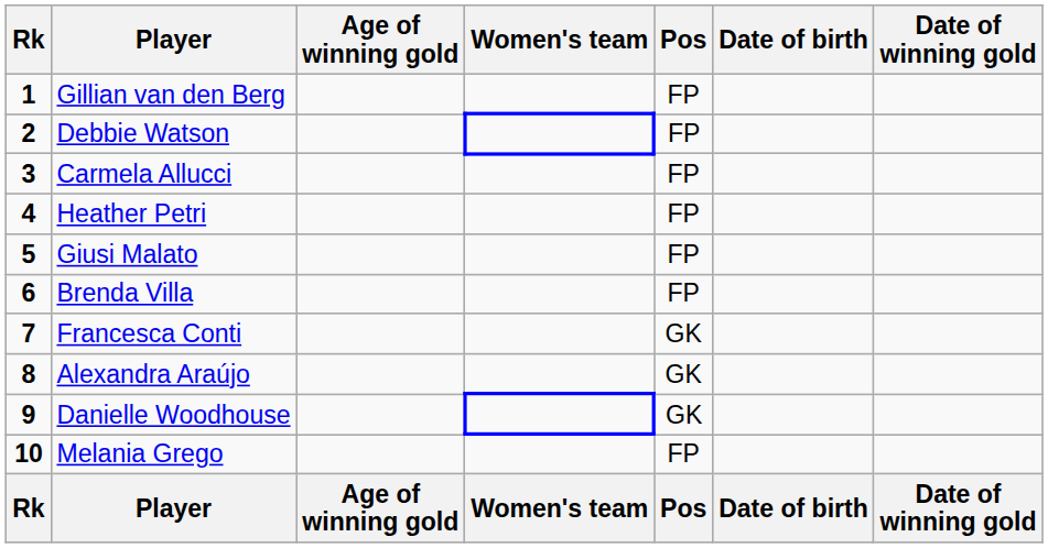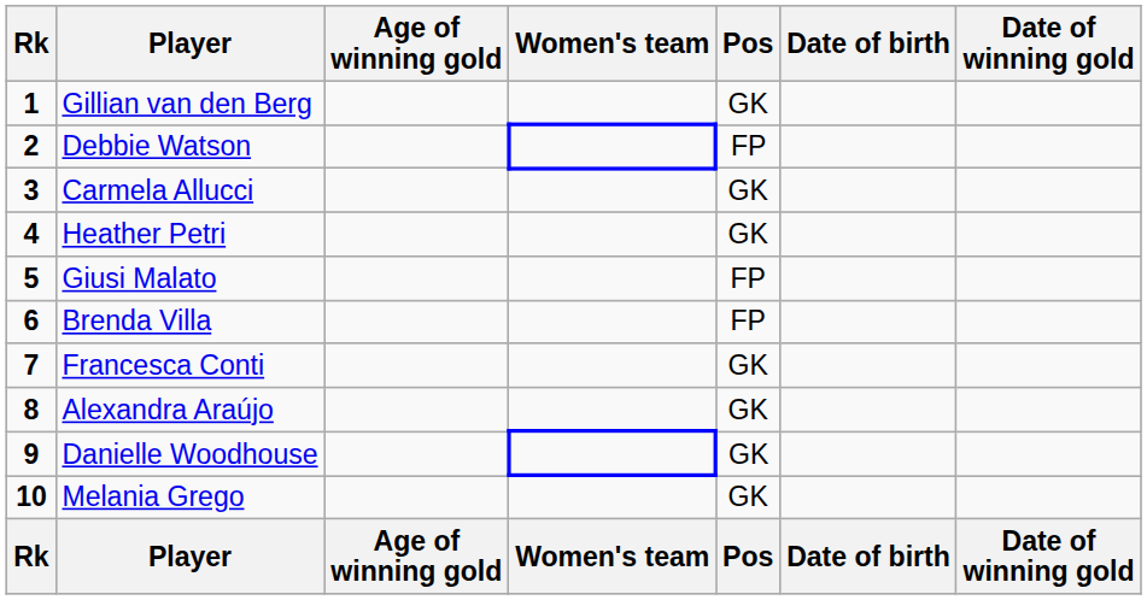Gillian van den Berg | Pos: FP -> GK
Carmela Allucci | Pos: FP -> GK
Heather Petri | Pos: FP -> GK
Melania Grego | Pos: FP -> GK
